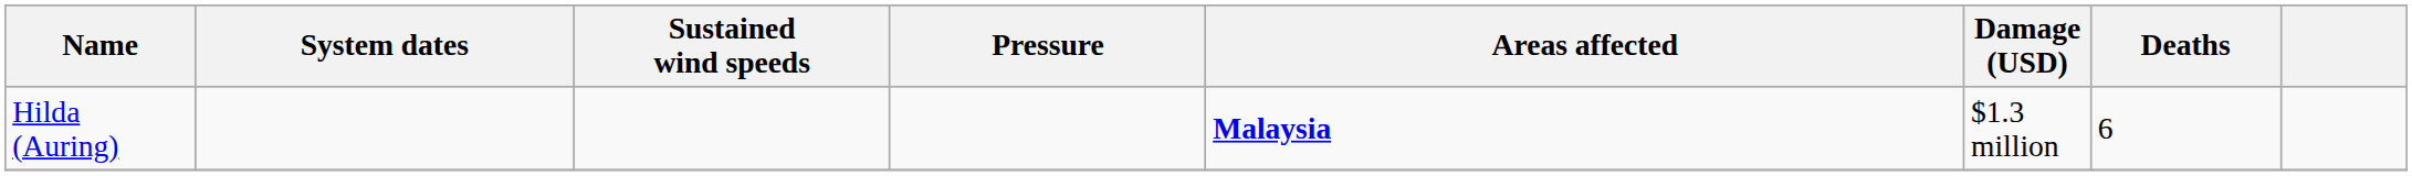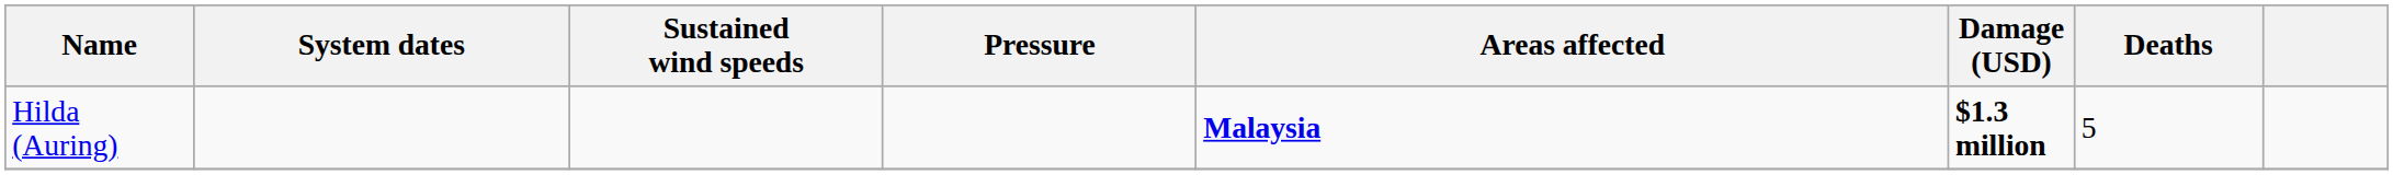Hilda (Auring) | Damage (USD): normal -> bold
Hilda (Auring) | Deaths: 6 -> 5
